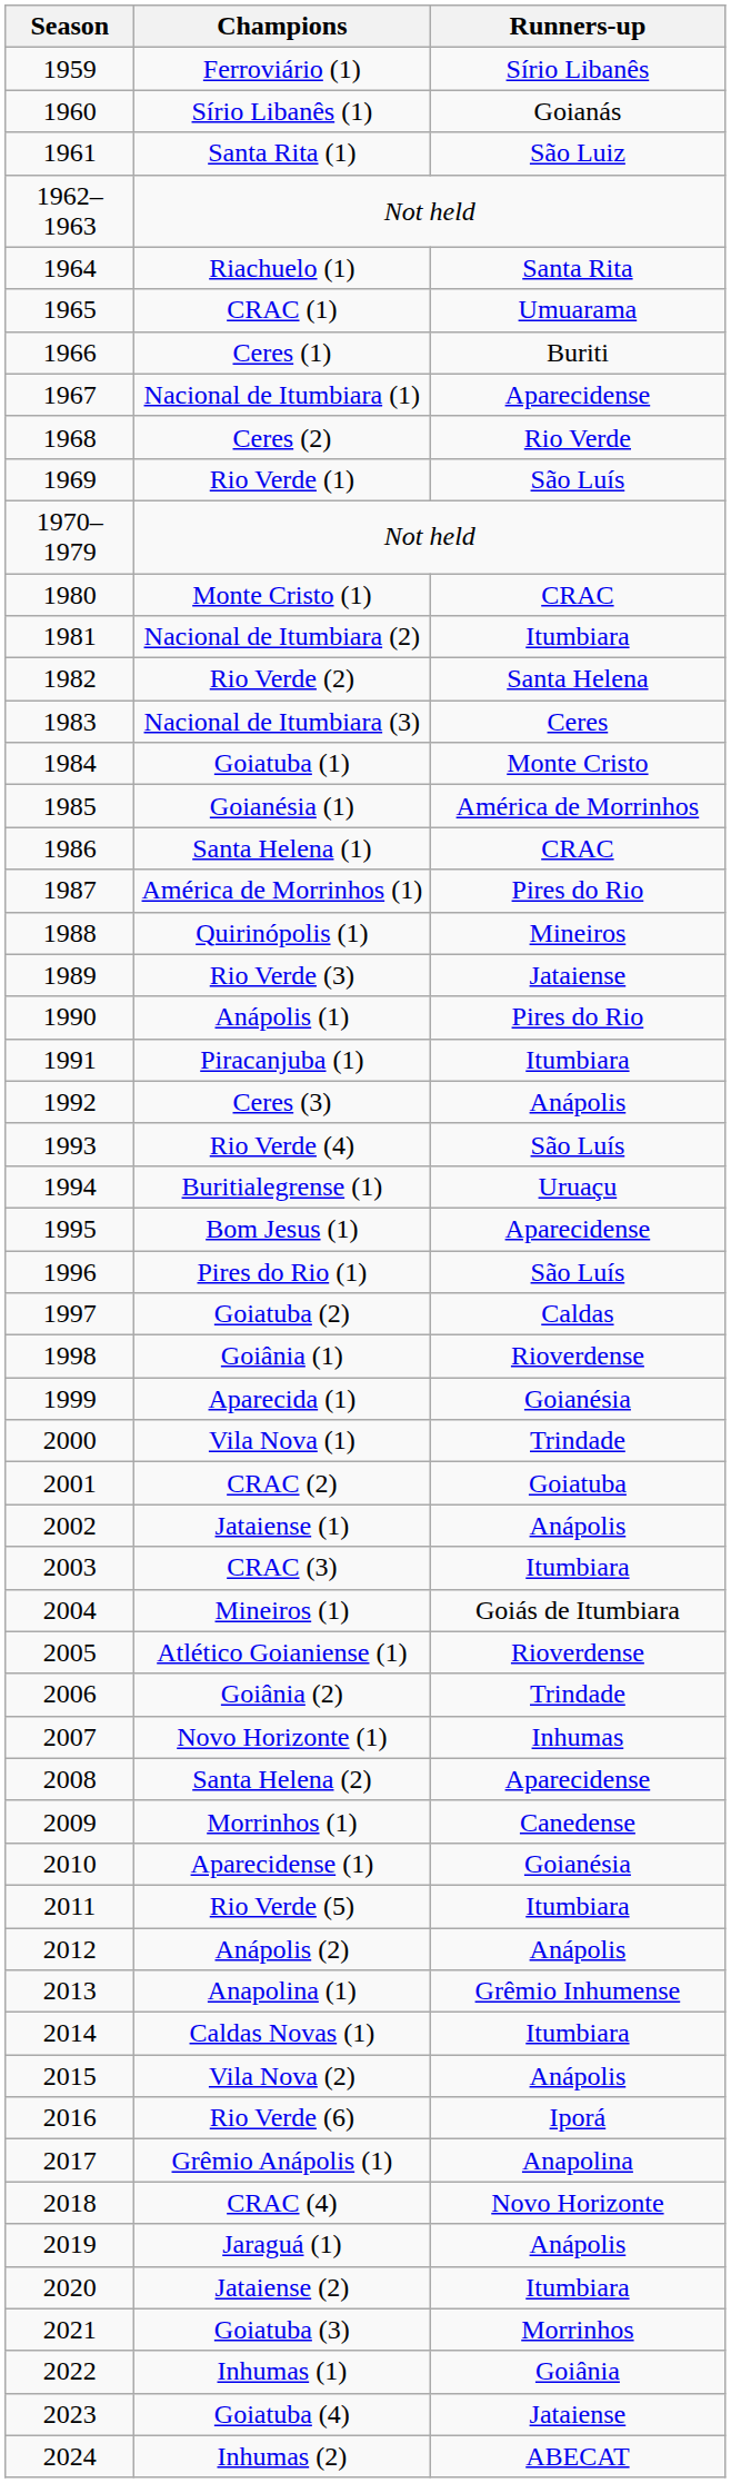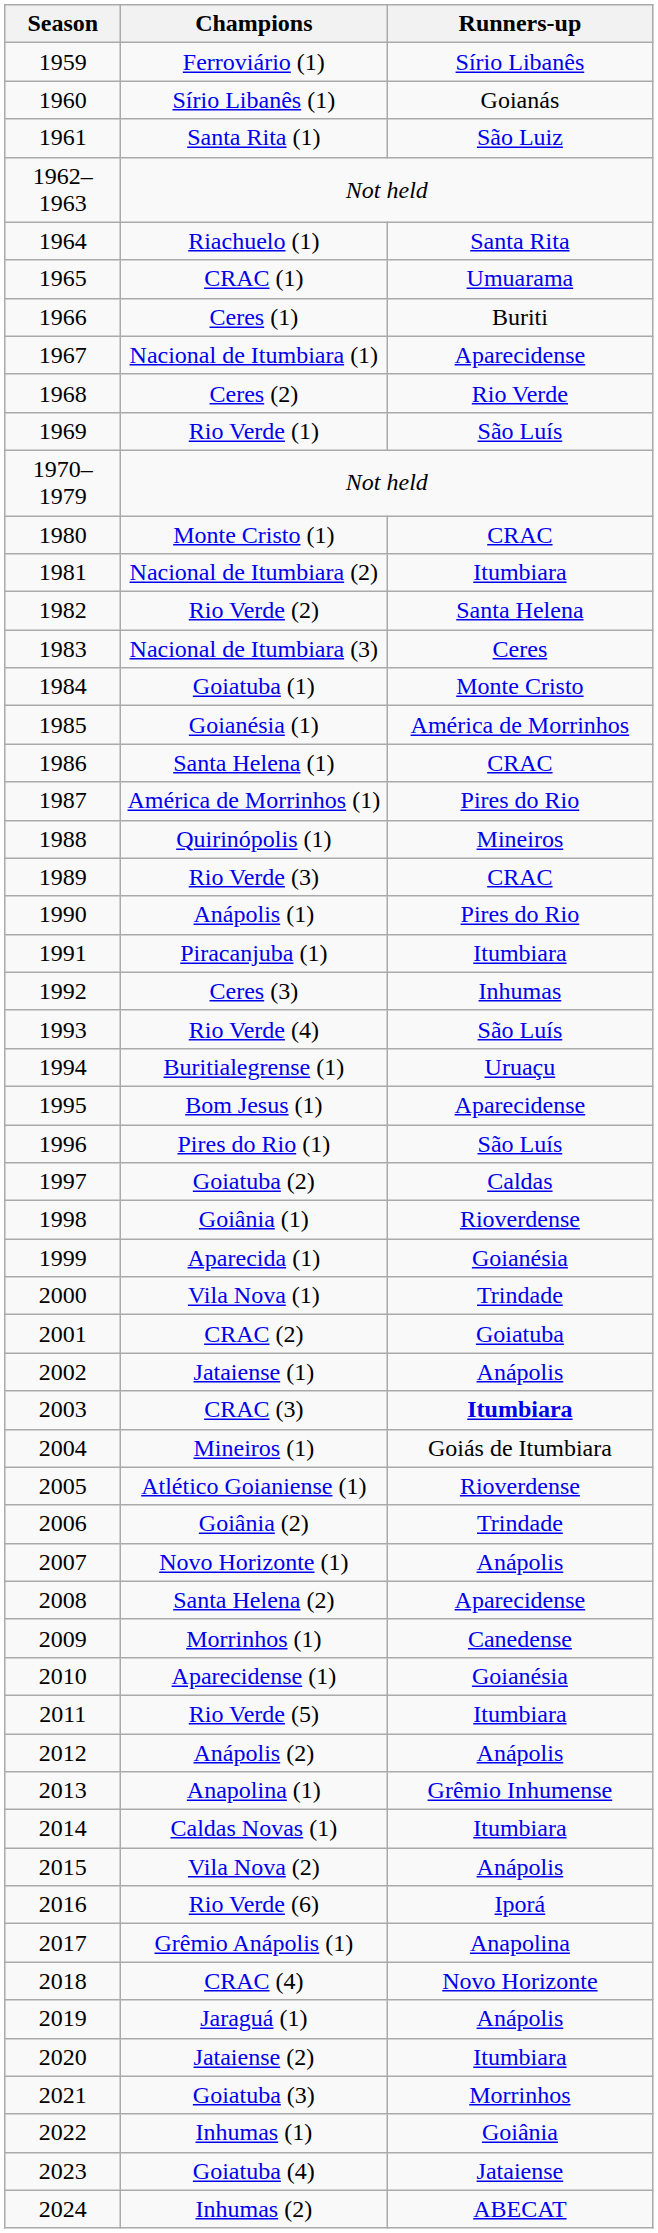Rio Verde (3) | Runners-up: Jataiense -> CRAC
Ceres (3) | Runners-up: Anápolis -> Inhumas
CRAC (3) | Runners-up: normal -> bold
Novo Horizonte (1) | Runners-up: Inhumas -> Anápolis
